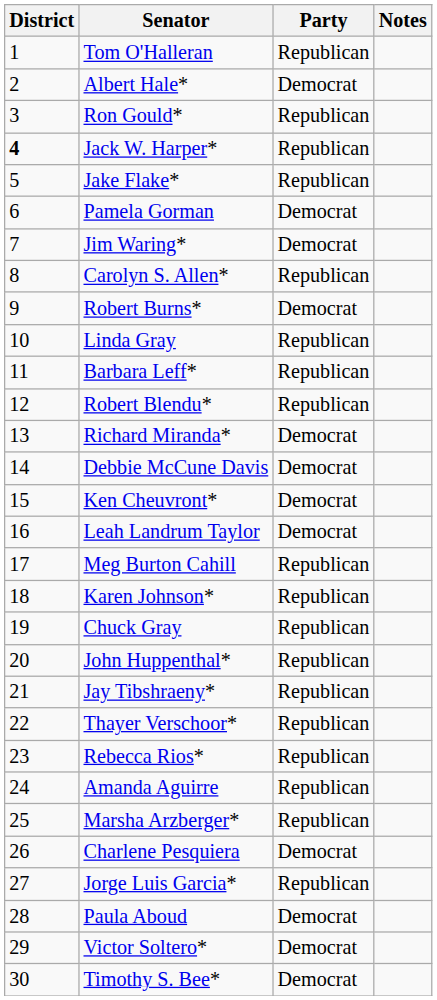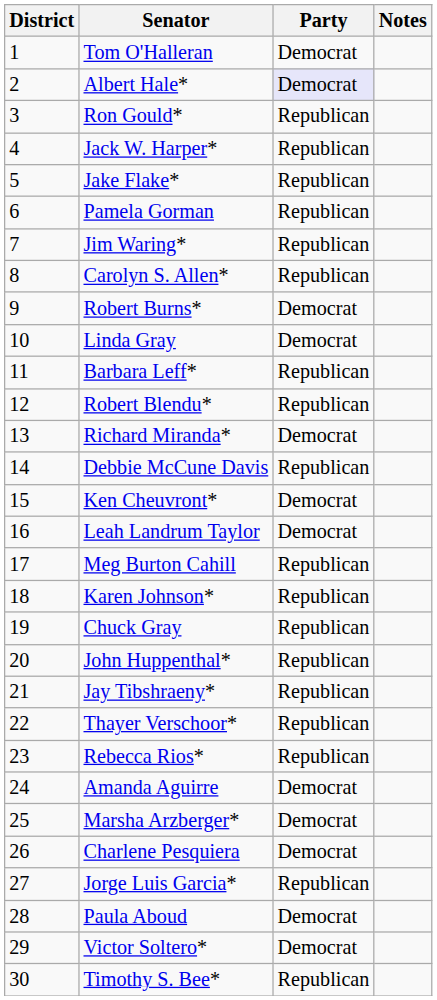Tom O'Halleran | Party: Republican -> Democrat
Albert Hale* | Party: no background -> lavender background
Jack W. Harper* | District: bold -> normal
Pamela Gorman | Party: Democrat -> Republican
Jim Waring* | Party: Democrat -> Republican
Linda Gray | Party: Republican -> Democrat
Debbie McCune Davis | Party: Democrat -> Republican
Amanda Aguirre | Party: Republican -> Democrat
Marsha Arzberger* | Party: Republican -> Democrat
Timothy S. Bee* | Party: Democrat -> Republican
